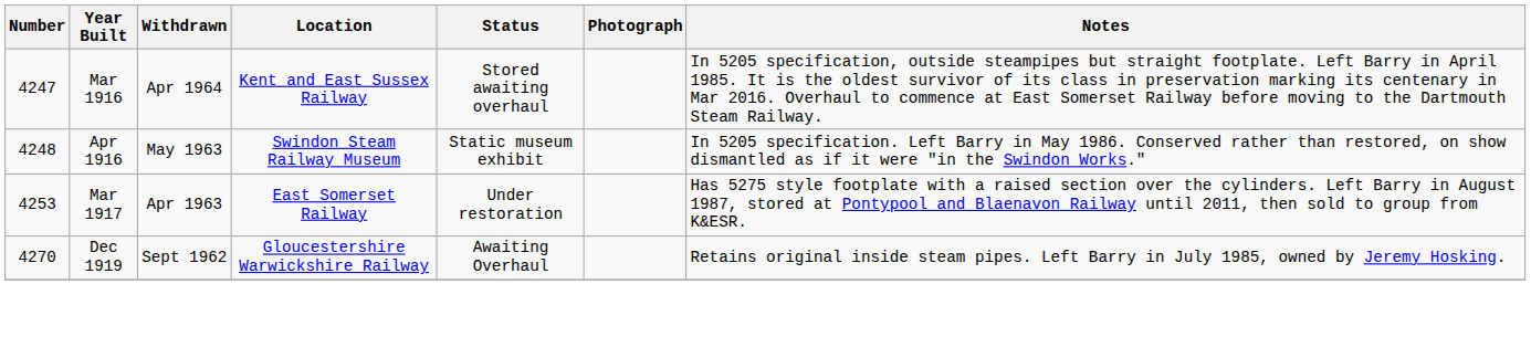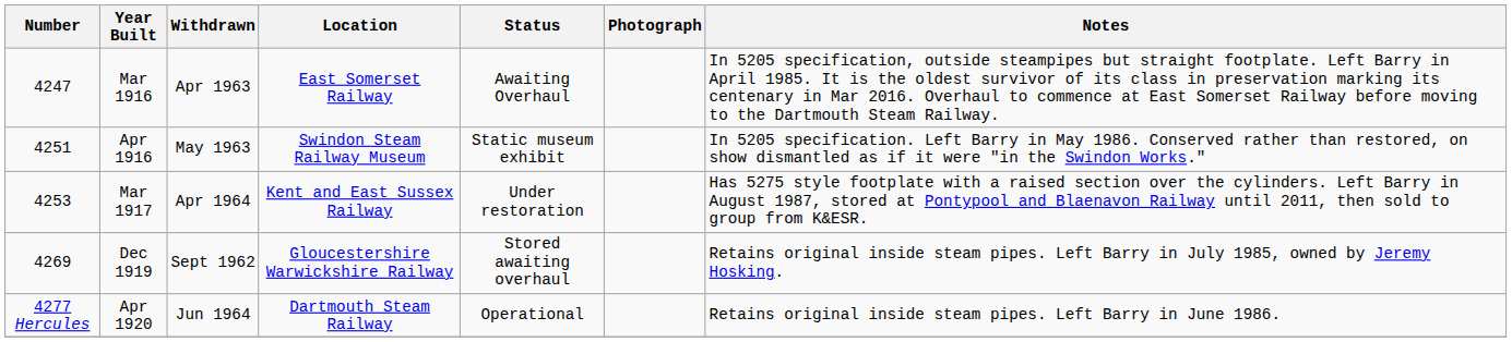Mar 1916 | Withdrawn: Apr 1964 -> Apr 1963
Mar 1916 | Location: Kent and East Sussex Railway -> East Somerset Railway
Mar 1916 | Status: Stored awaiting overhaul -> Awaiting Overhaul
Apr 1916 | Number: 4248 -> 4251
Mar 1917 | Withdrawn: Apr 1963 -> Apr 1964
Mar 1917 | Location: East Somerset Railway -> Kent and East Sussex Railway
Dec 1919 | Number: 4270 -> 4269
Dec 1919 | Status: Awaiting Overhaul -> Stored awaiting overhaul
+ row: 4277 Hercules | Apr 1920 | Jun 1964 | Dartmouth Steam Railway | Operational | Retains original inside steam pipes. Left Barry in June 1986.
